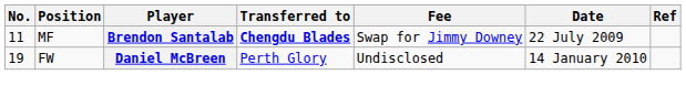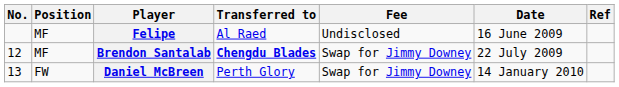+ row: MF | Felipe | Al Raed | Undisclosed | 16 June 2009
Brendon Santalab | No.: 11 -> 12
Daniel McBreen | No.: 19 -> 13
Daniel McBreen | Fee: Undisclosed -> Swap for Jimmy Downey
